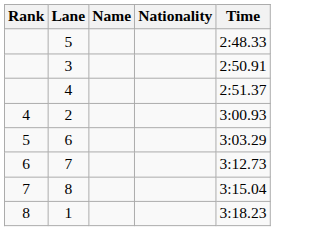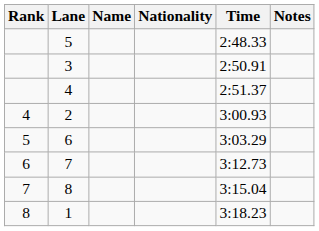+ column: Notes
